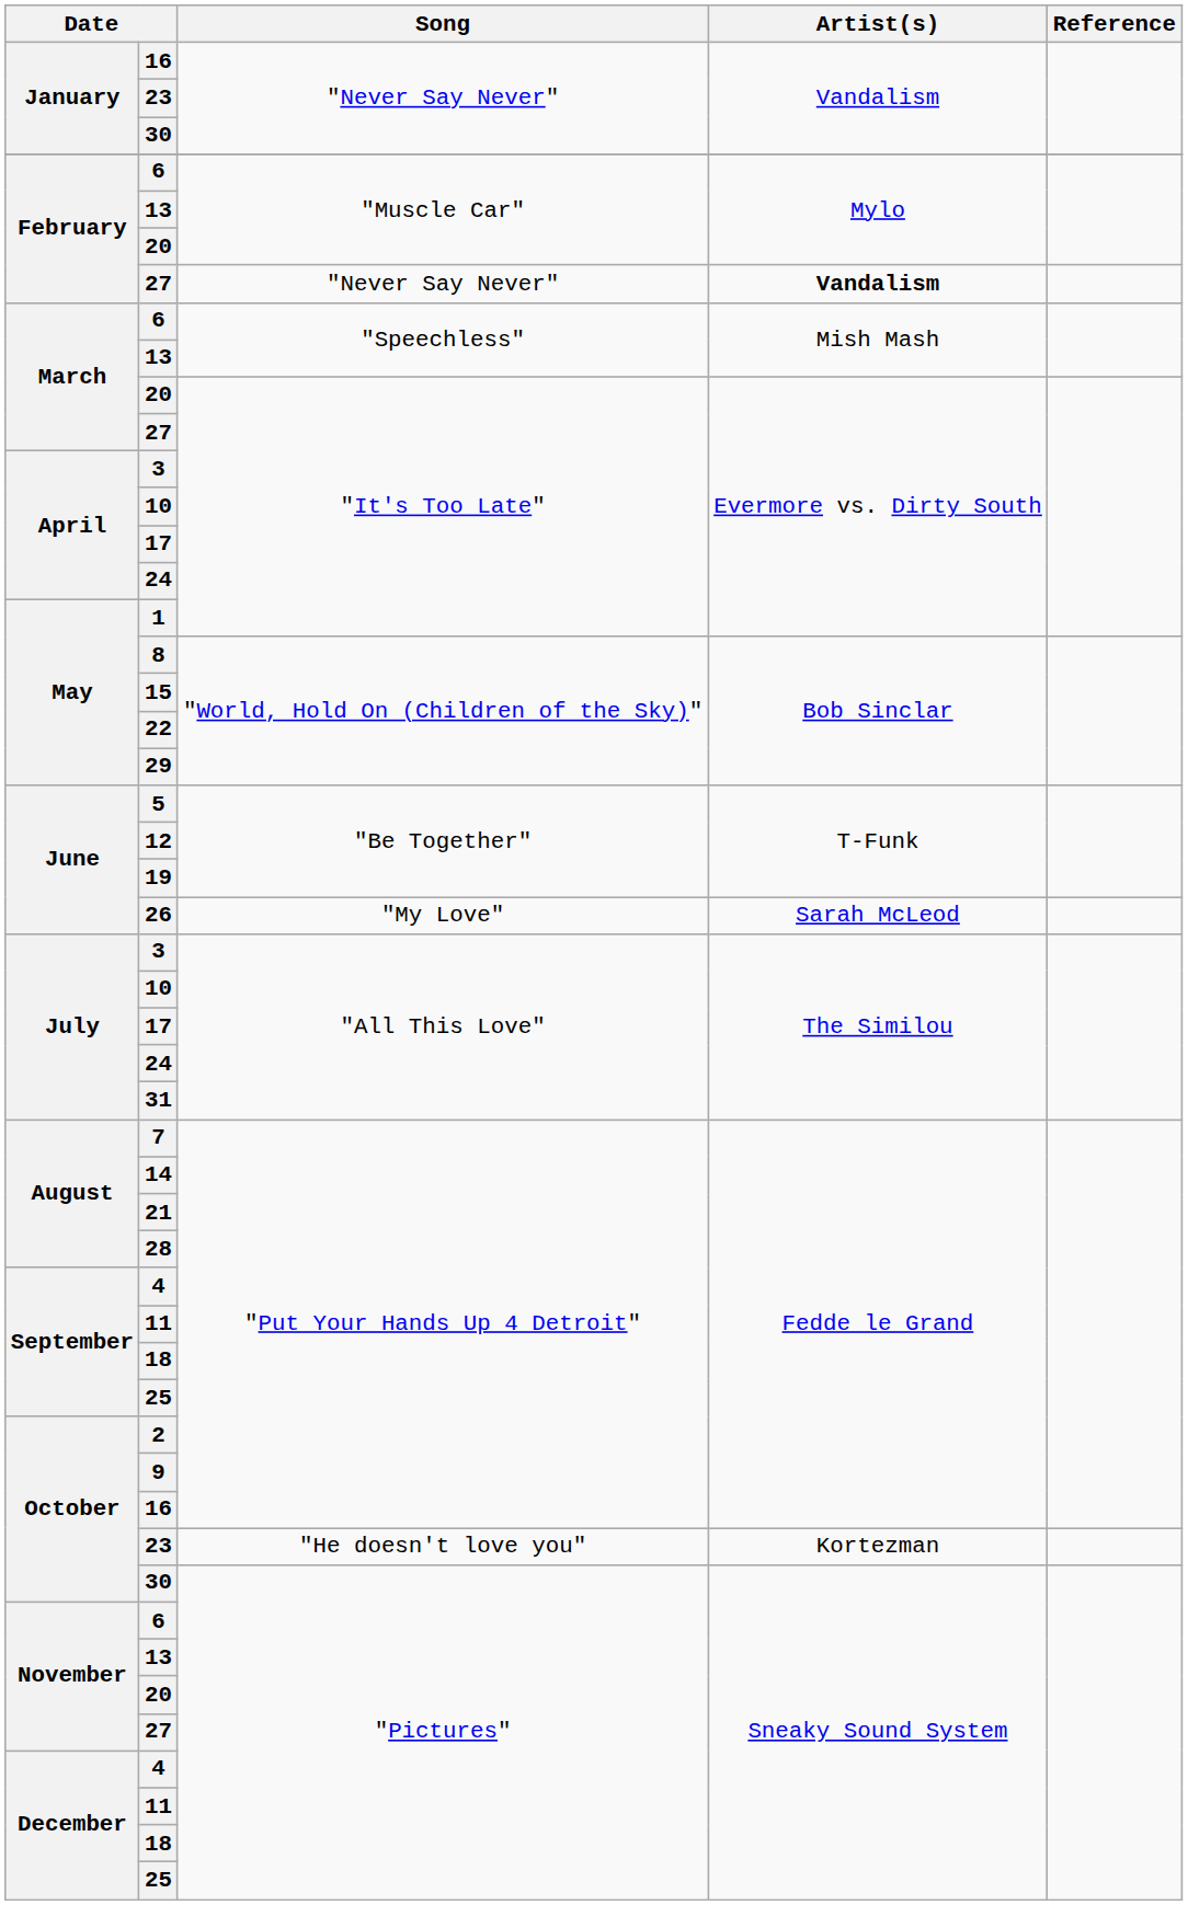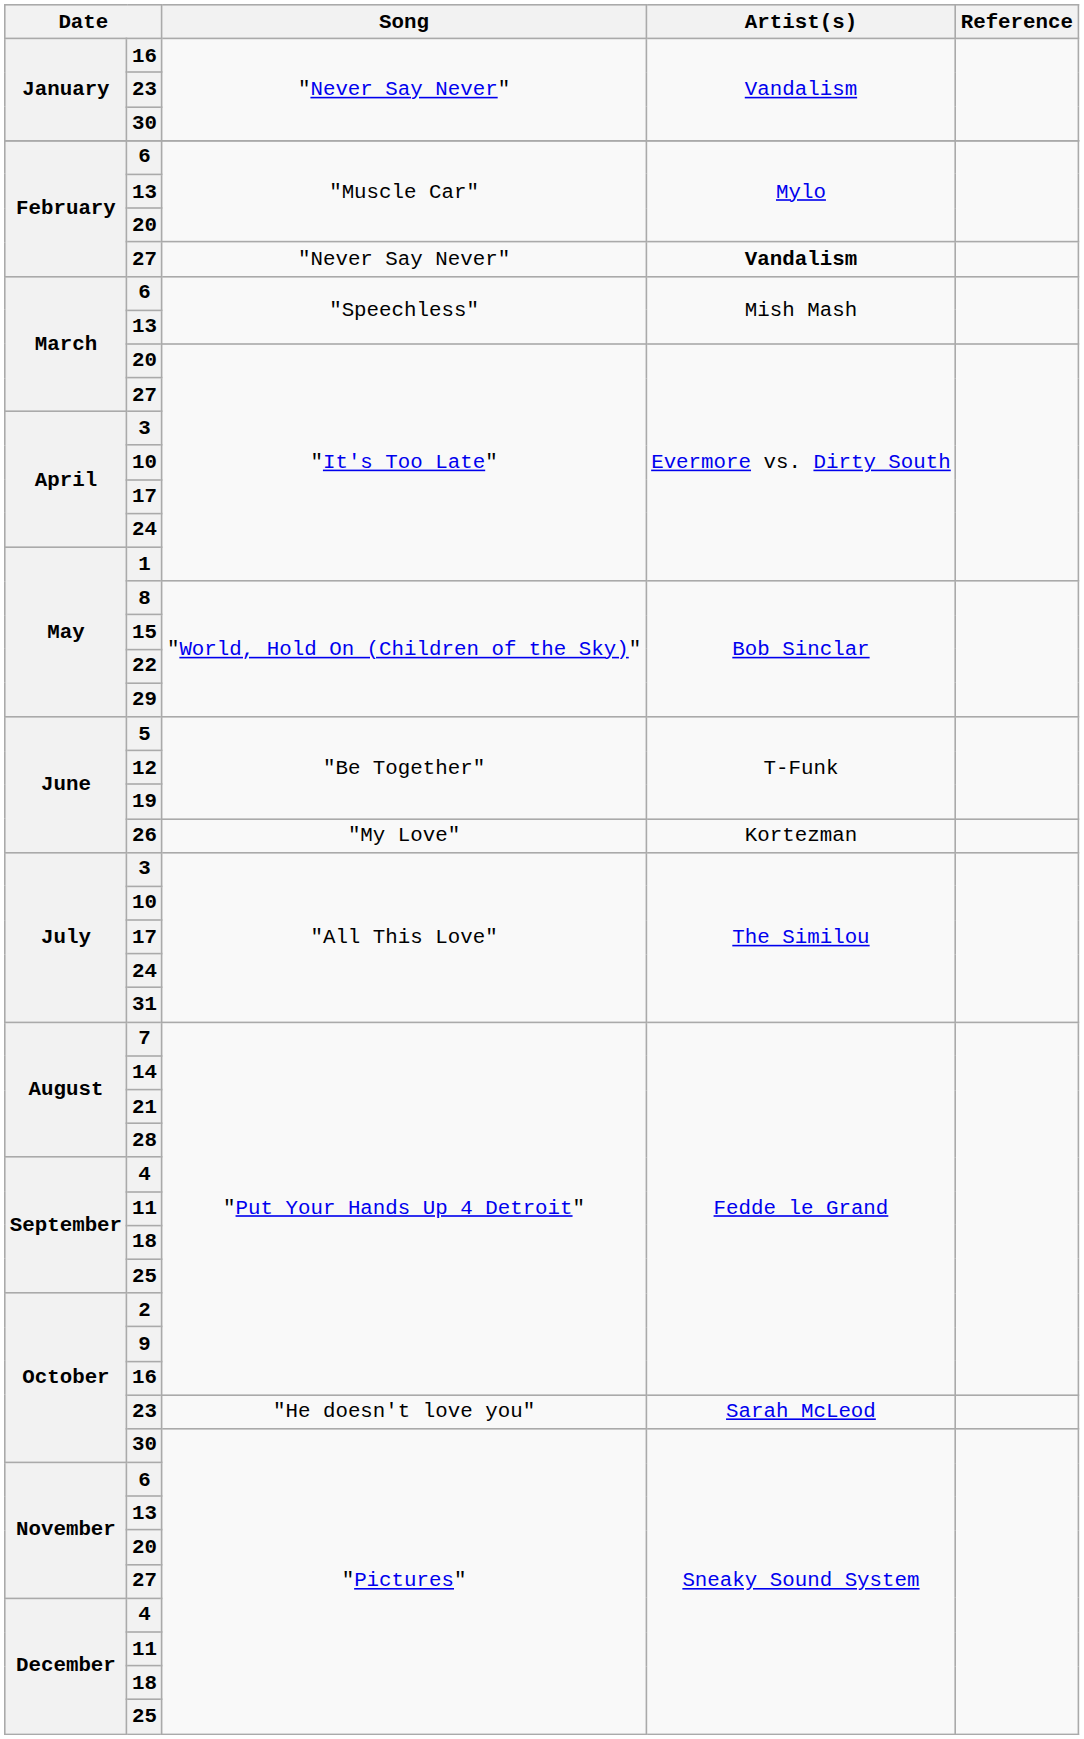26 | Artist(s): Sarah McLeod -> Kortezman
23 / "He doesn't love you" | Artist(s): Kortezman -> Sarah McLeod
